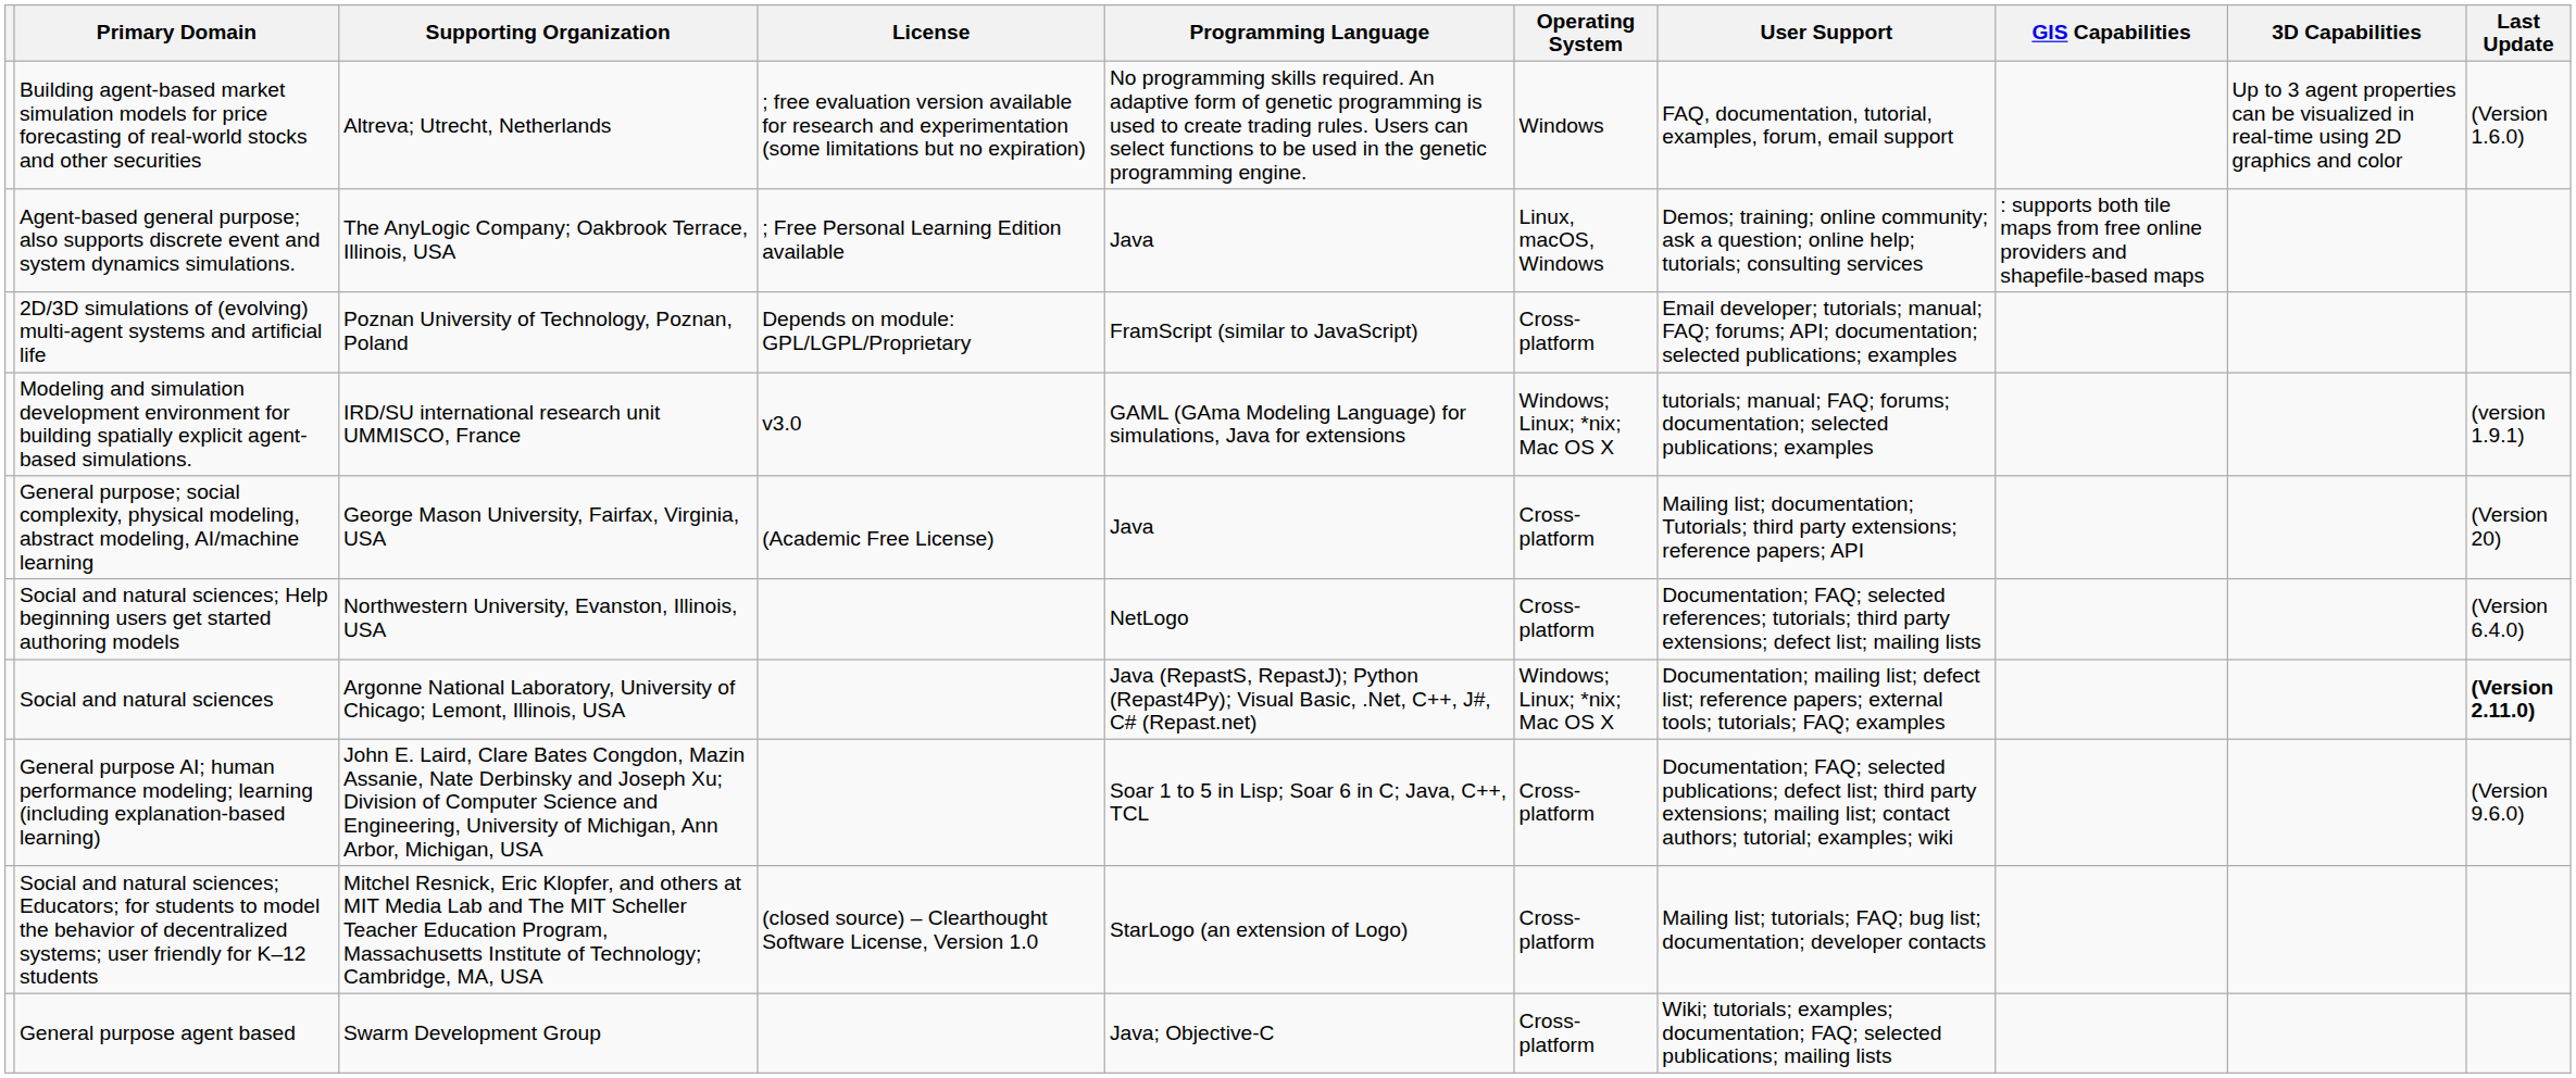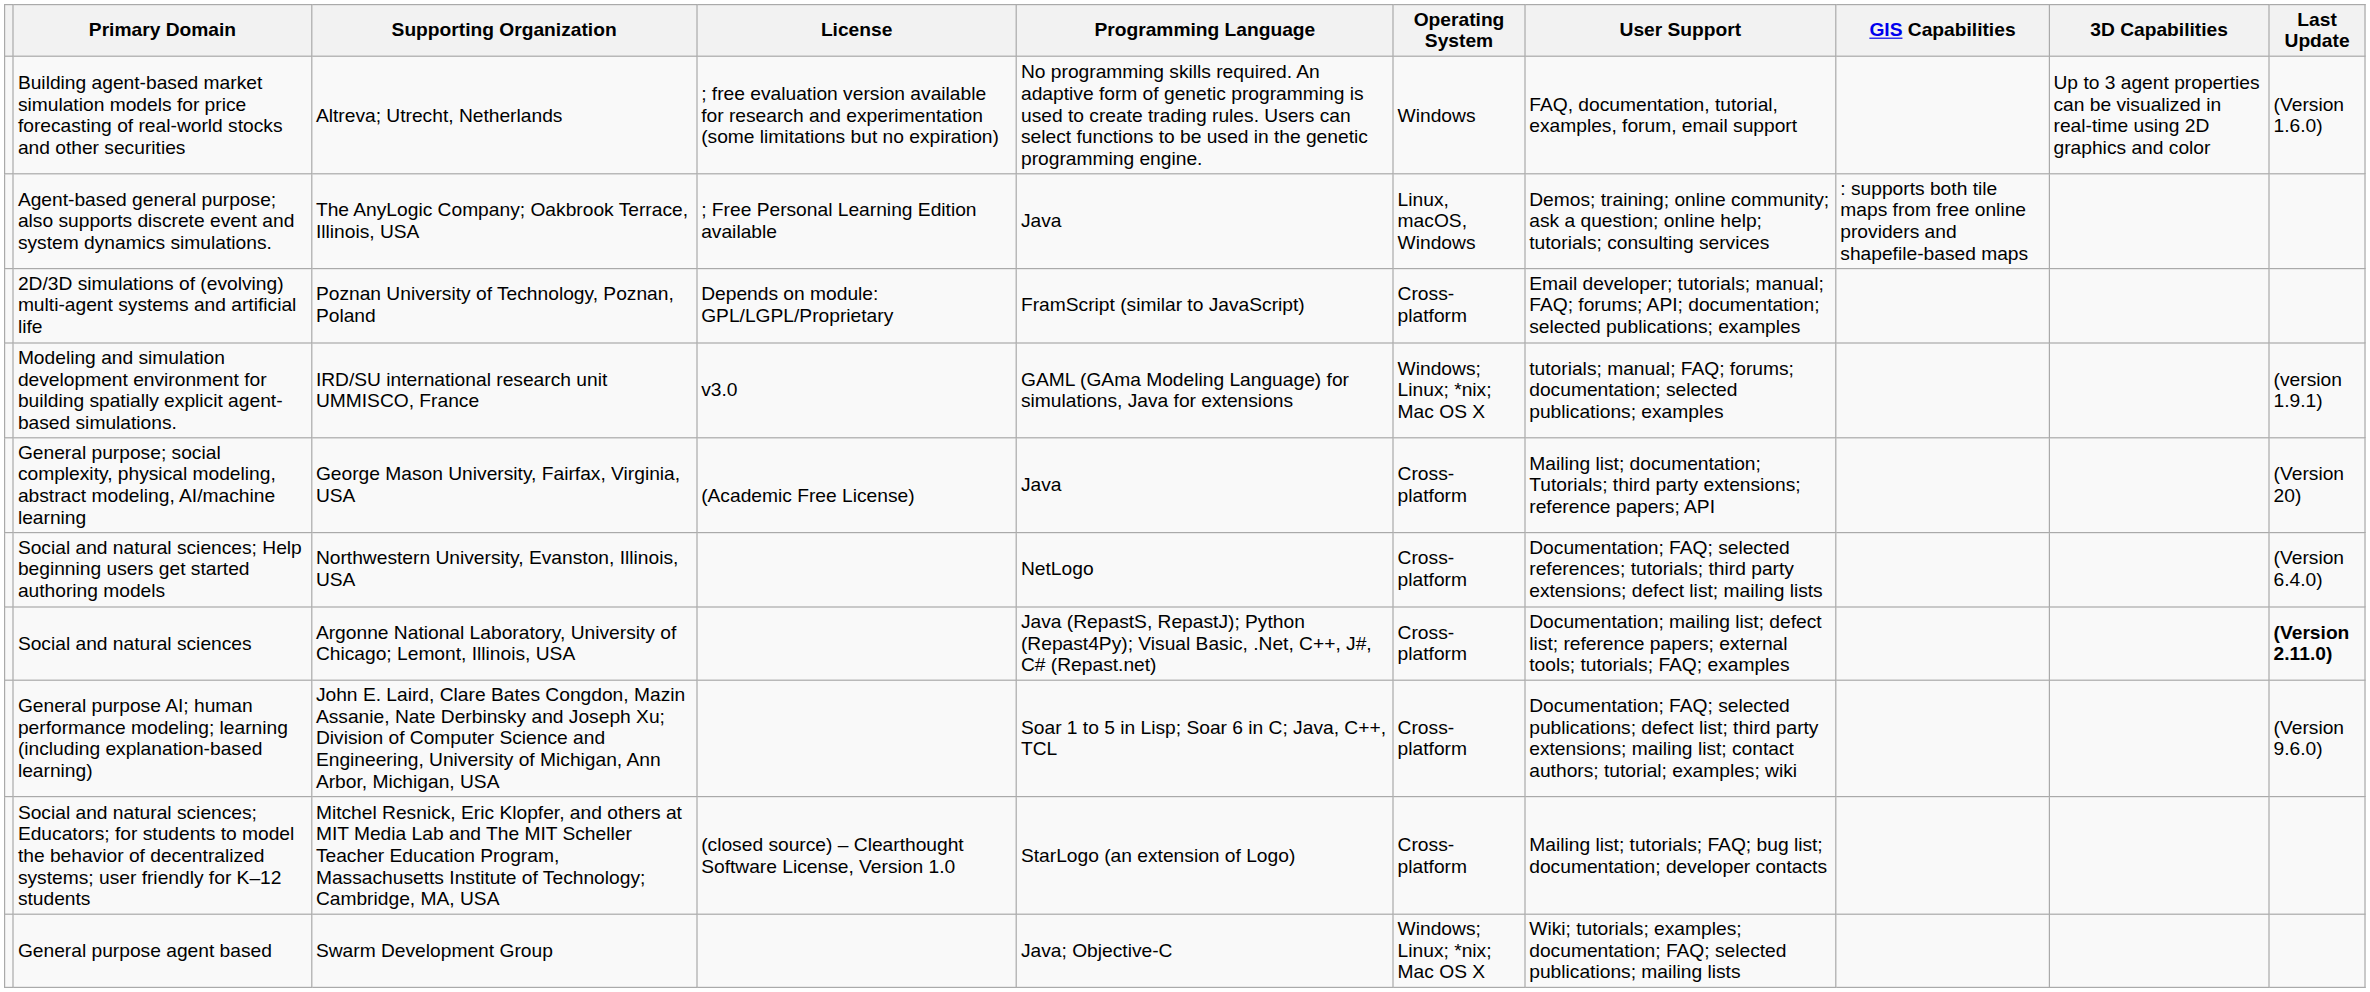Social and natural sciences | Operating System: Windows; Linux; *nix; Mac OS X -> Cross-platform
General purpose agent based | Operating System: Cross-platform -> Windows; Linux; *nix; Mac OS X
